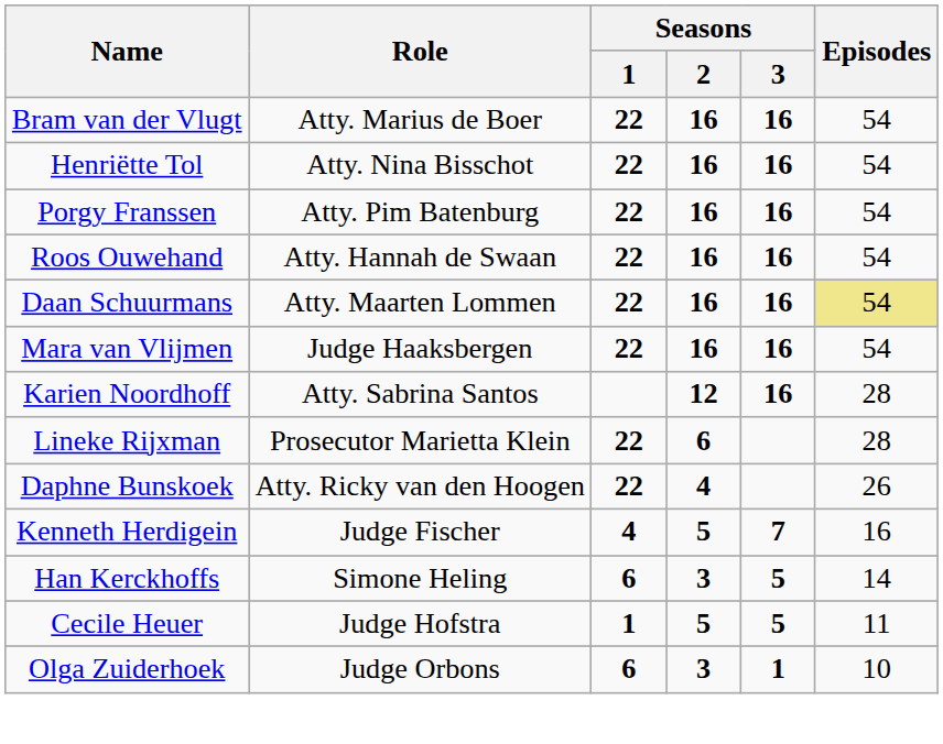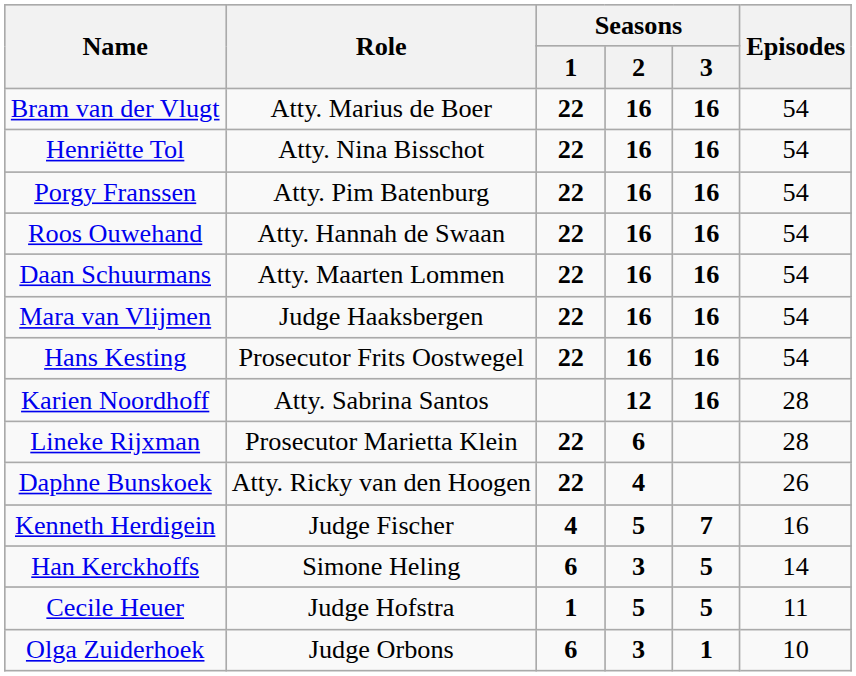Daan Schuurmans | Episodes: khaki background -> no background
+ row: Hans Kesting | Prosecutor Frits Oostwegel | 22 | 16 | 16 | 54
